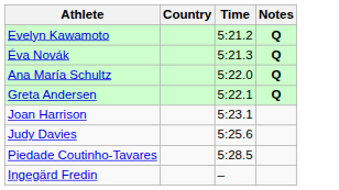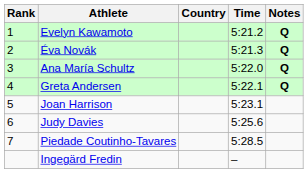+ column: Rank | 1 | 2 | 3 | 4 | 5 | 6 | 7
